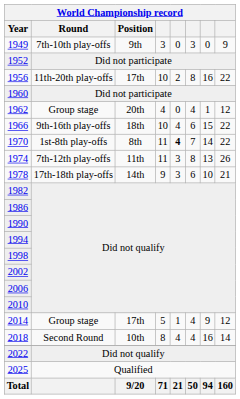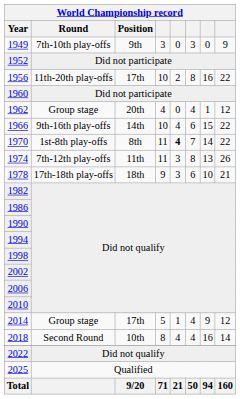1966 | Position: 18th -> 14th
1978 | Position: 14th -> 18th
